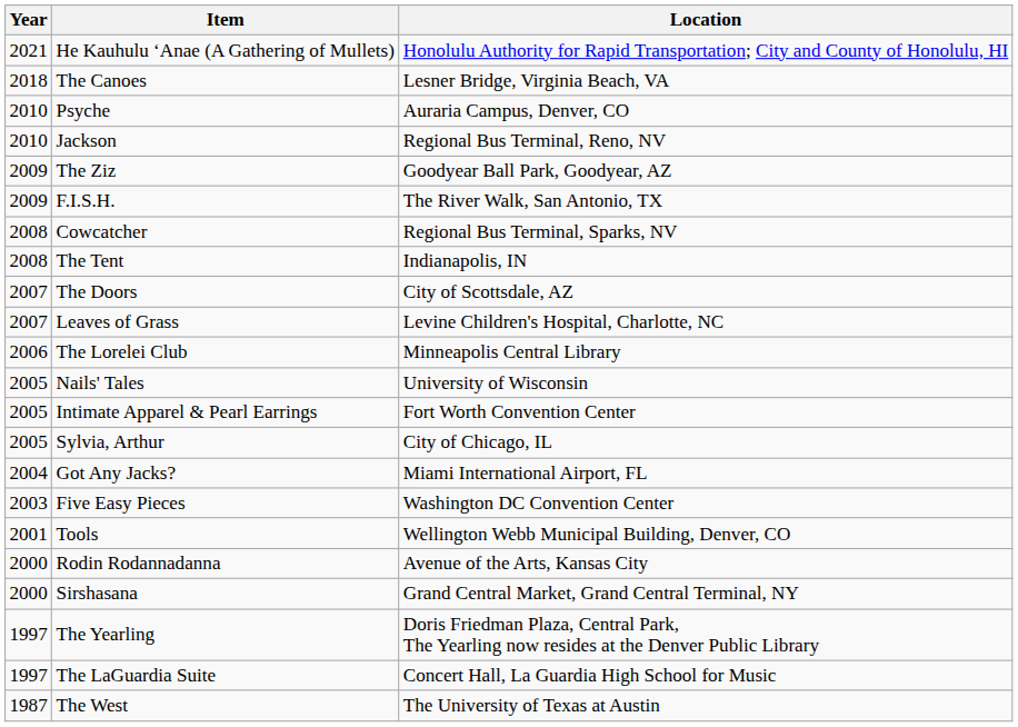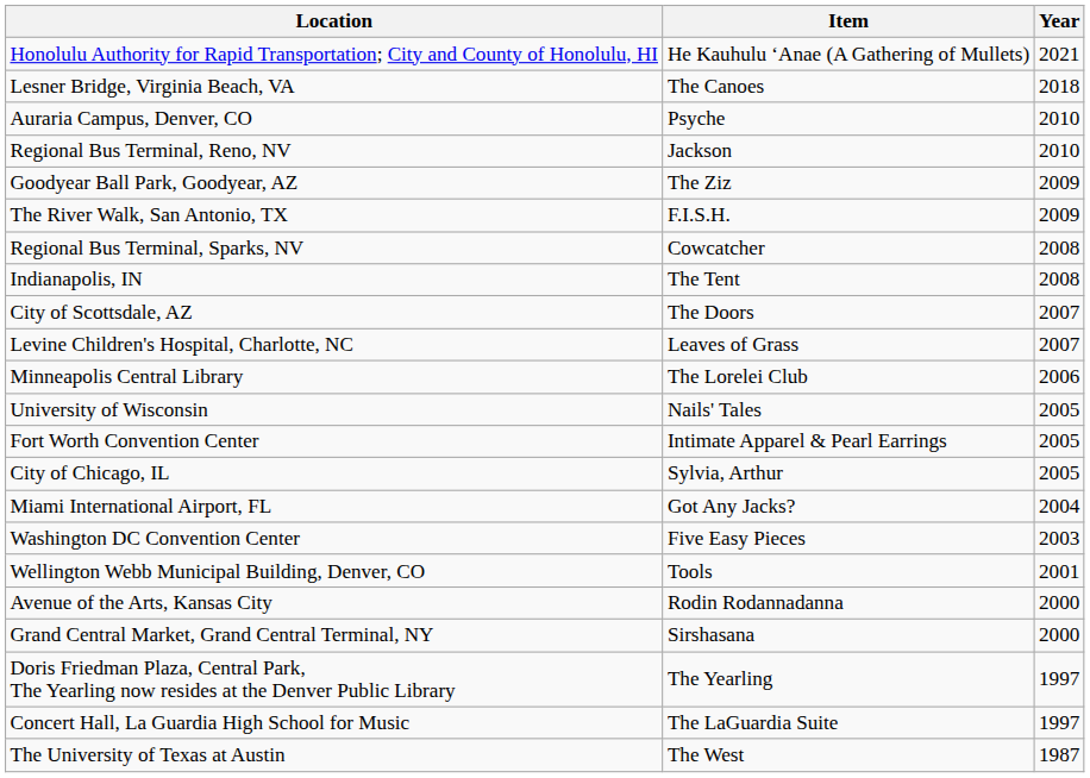columns swapped: Year <-> Location
